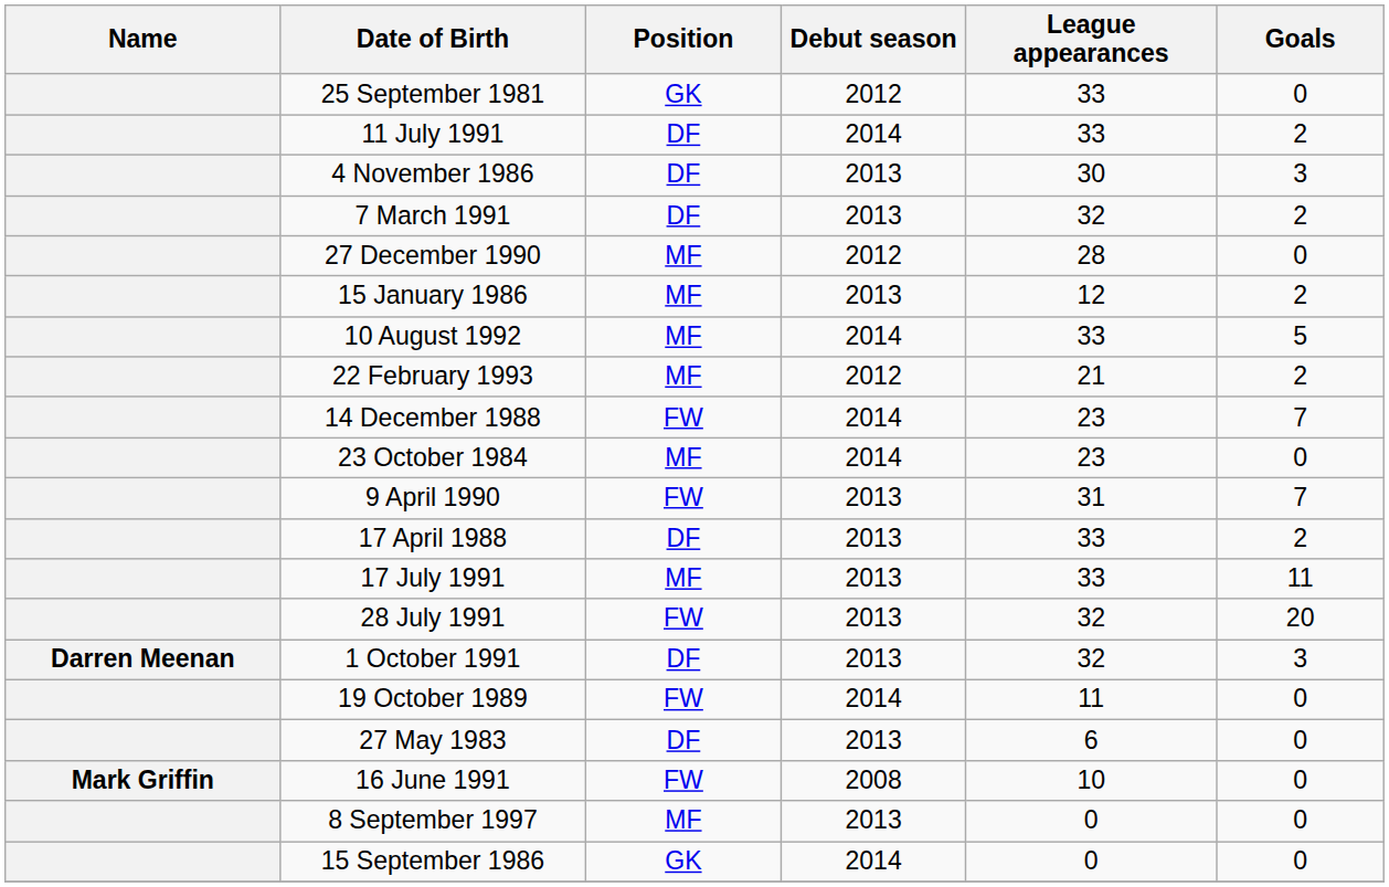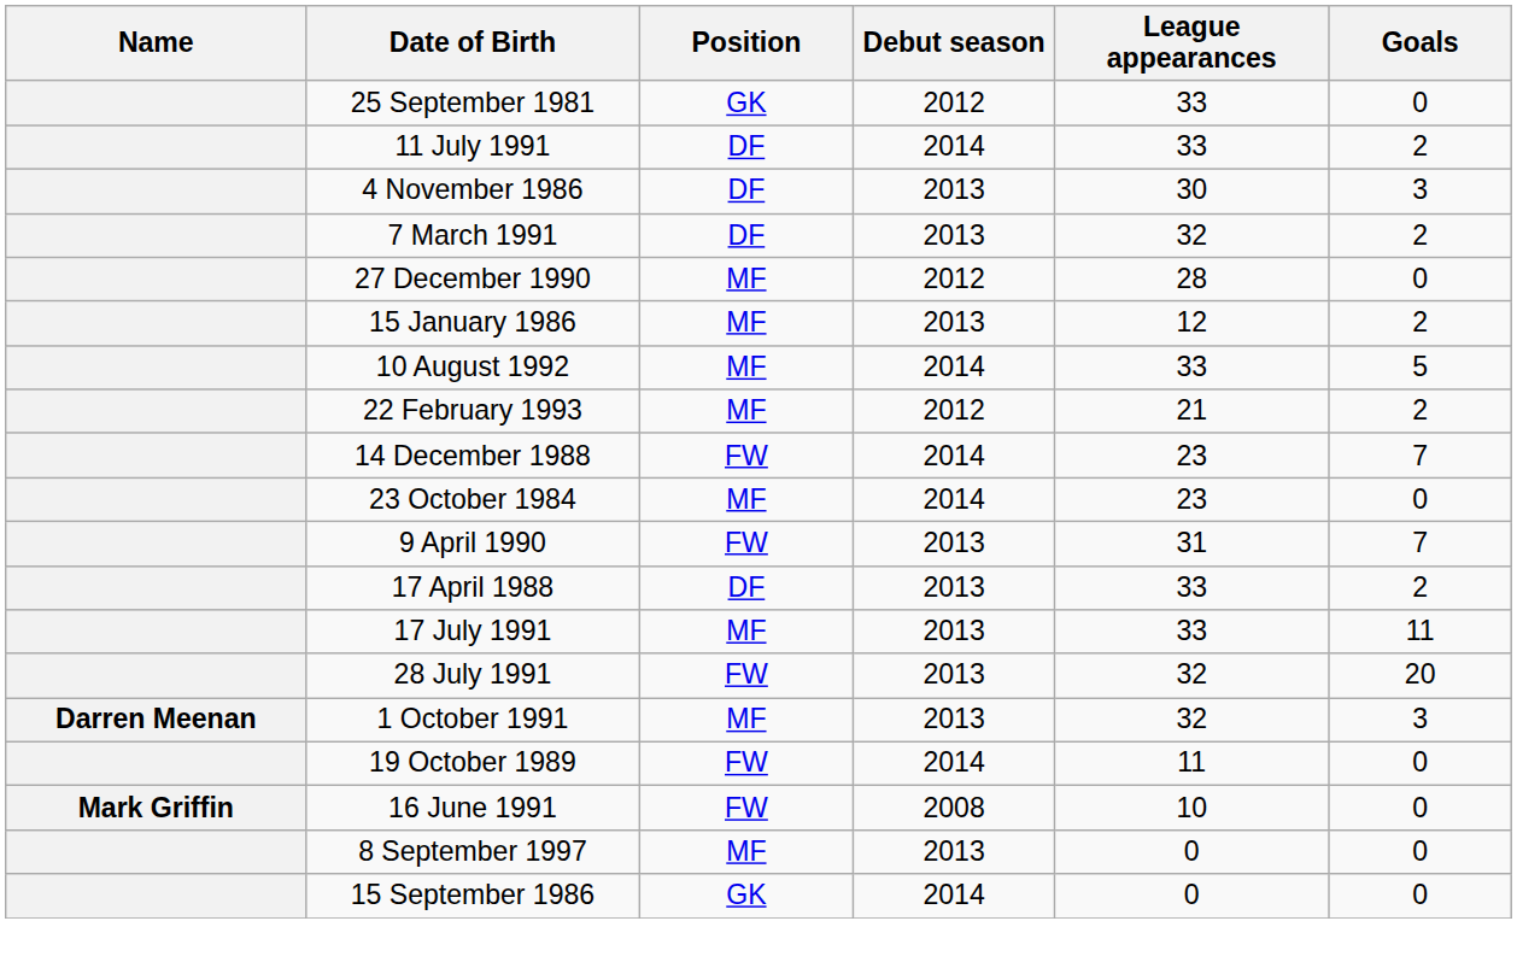1 October 1991 | Position: DF -> MF
- row: 27 May 1983 | DF | 2013 | 6 | 0
